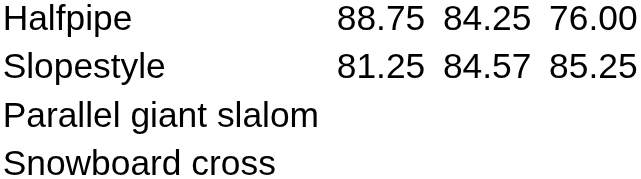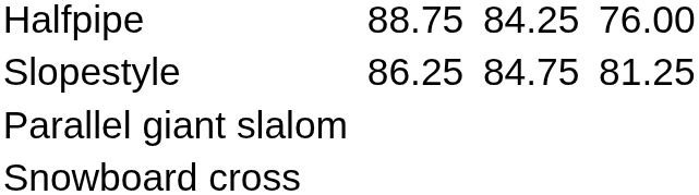Slopestyle | column 3: 81.25 -> 86.25
Slopestyle | column 5: 84.57 -> 84.75
Slopestyle | column 7: 85.25 -> 81.25
